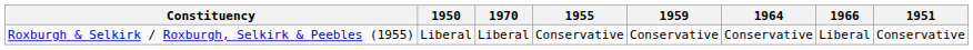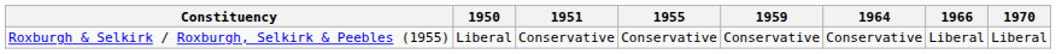columns swapped: 1951 <-> 1970
